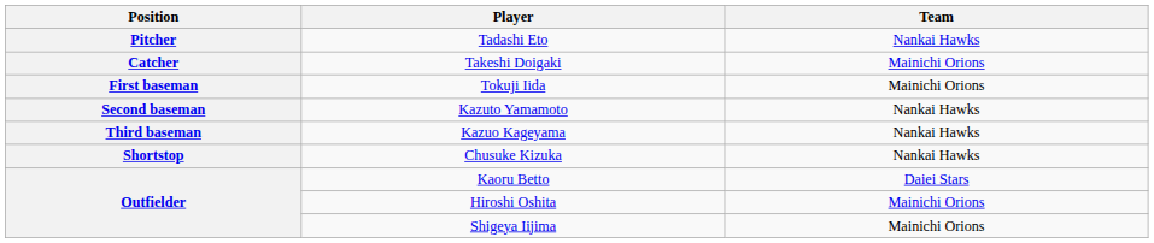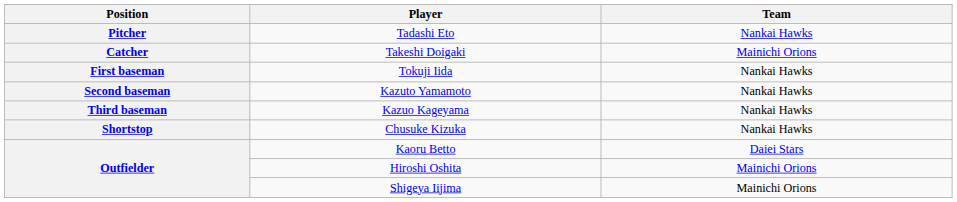Tokuji Iida | Team: Mainichi Orions -> Nankai Hawks
